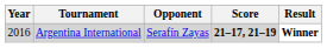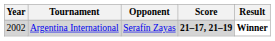Argentina International | Year: 2016 -> 2002
